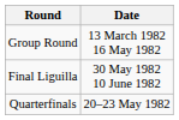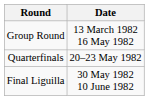rows swapped: Quarterfinals <-> Final Liguilla
